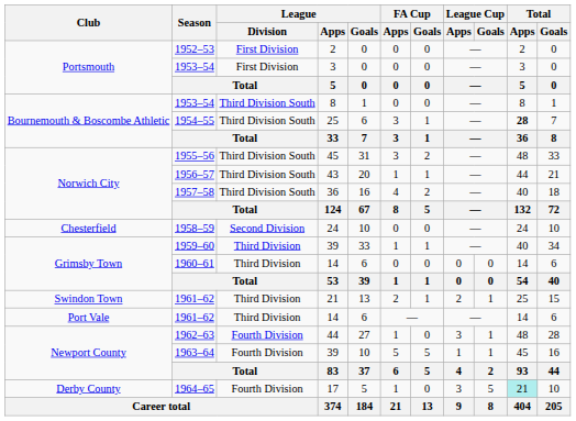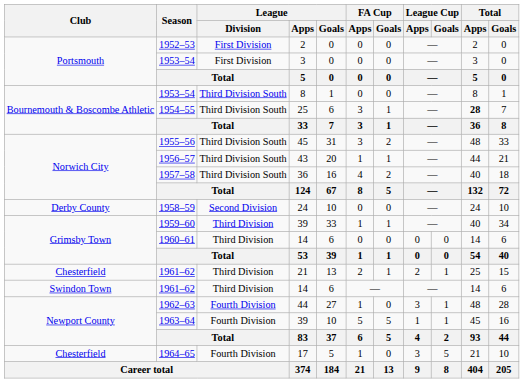1958–59 | Club: Chesterfield -> Derby County
1961–62 / 21 | Club: Swindon Town -> Chesterfield
1961–62 / 14 | Club: Port Vale -> Swindon Town
1964–65 | Club: Derby County -> Chesterfield
1964–65 | Total / Apps: paleturquoise background -> no background
